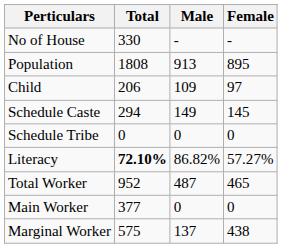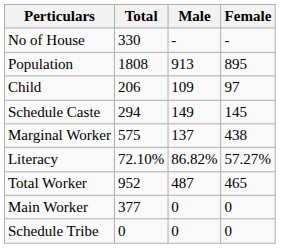rows swapped: Schedule Tribe <-> Marginal Worker
Literacy | Total: bold -> normal
